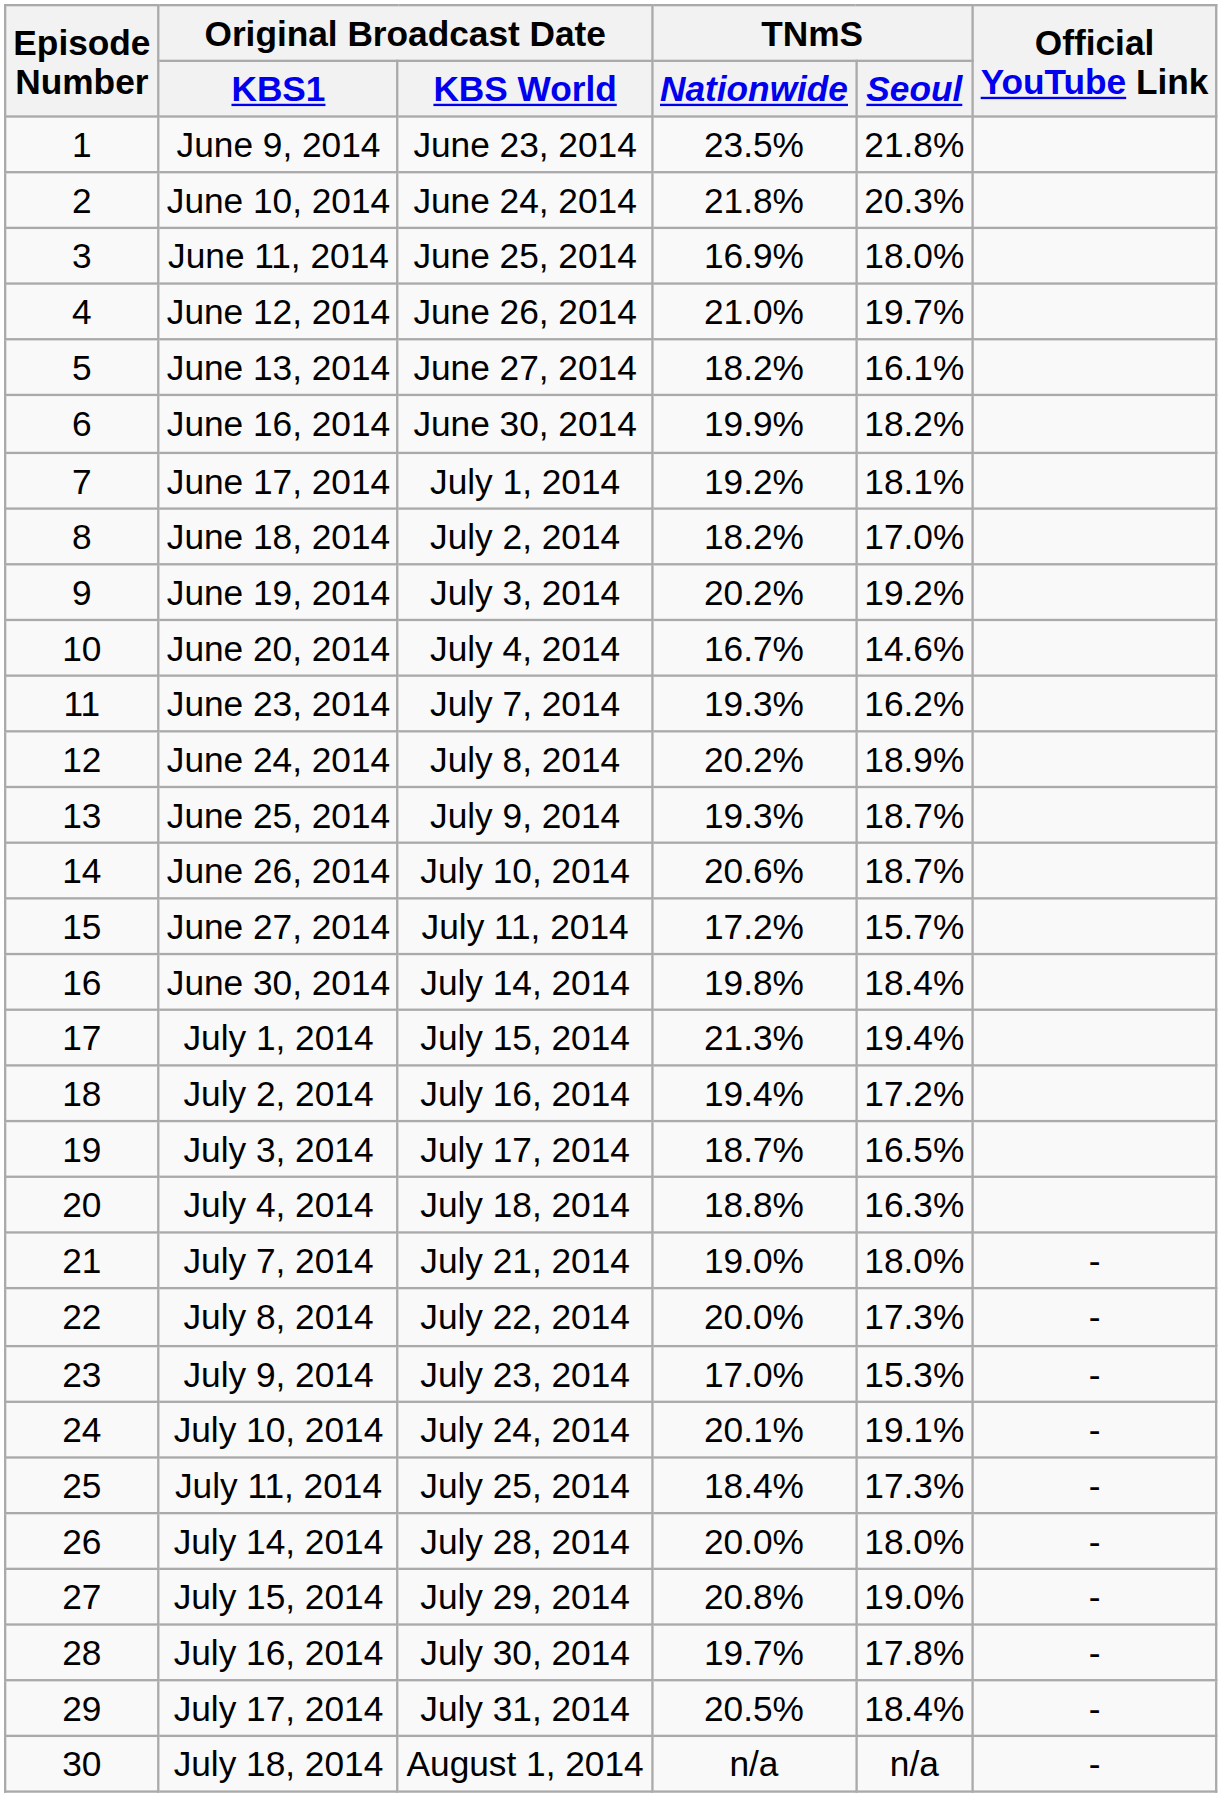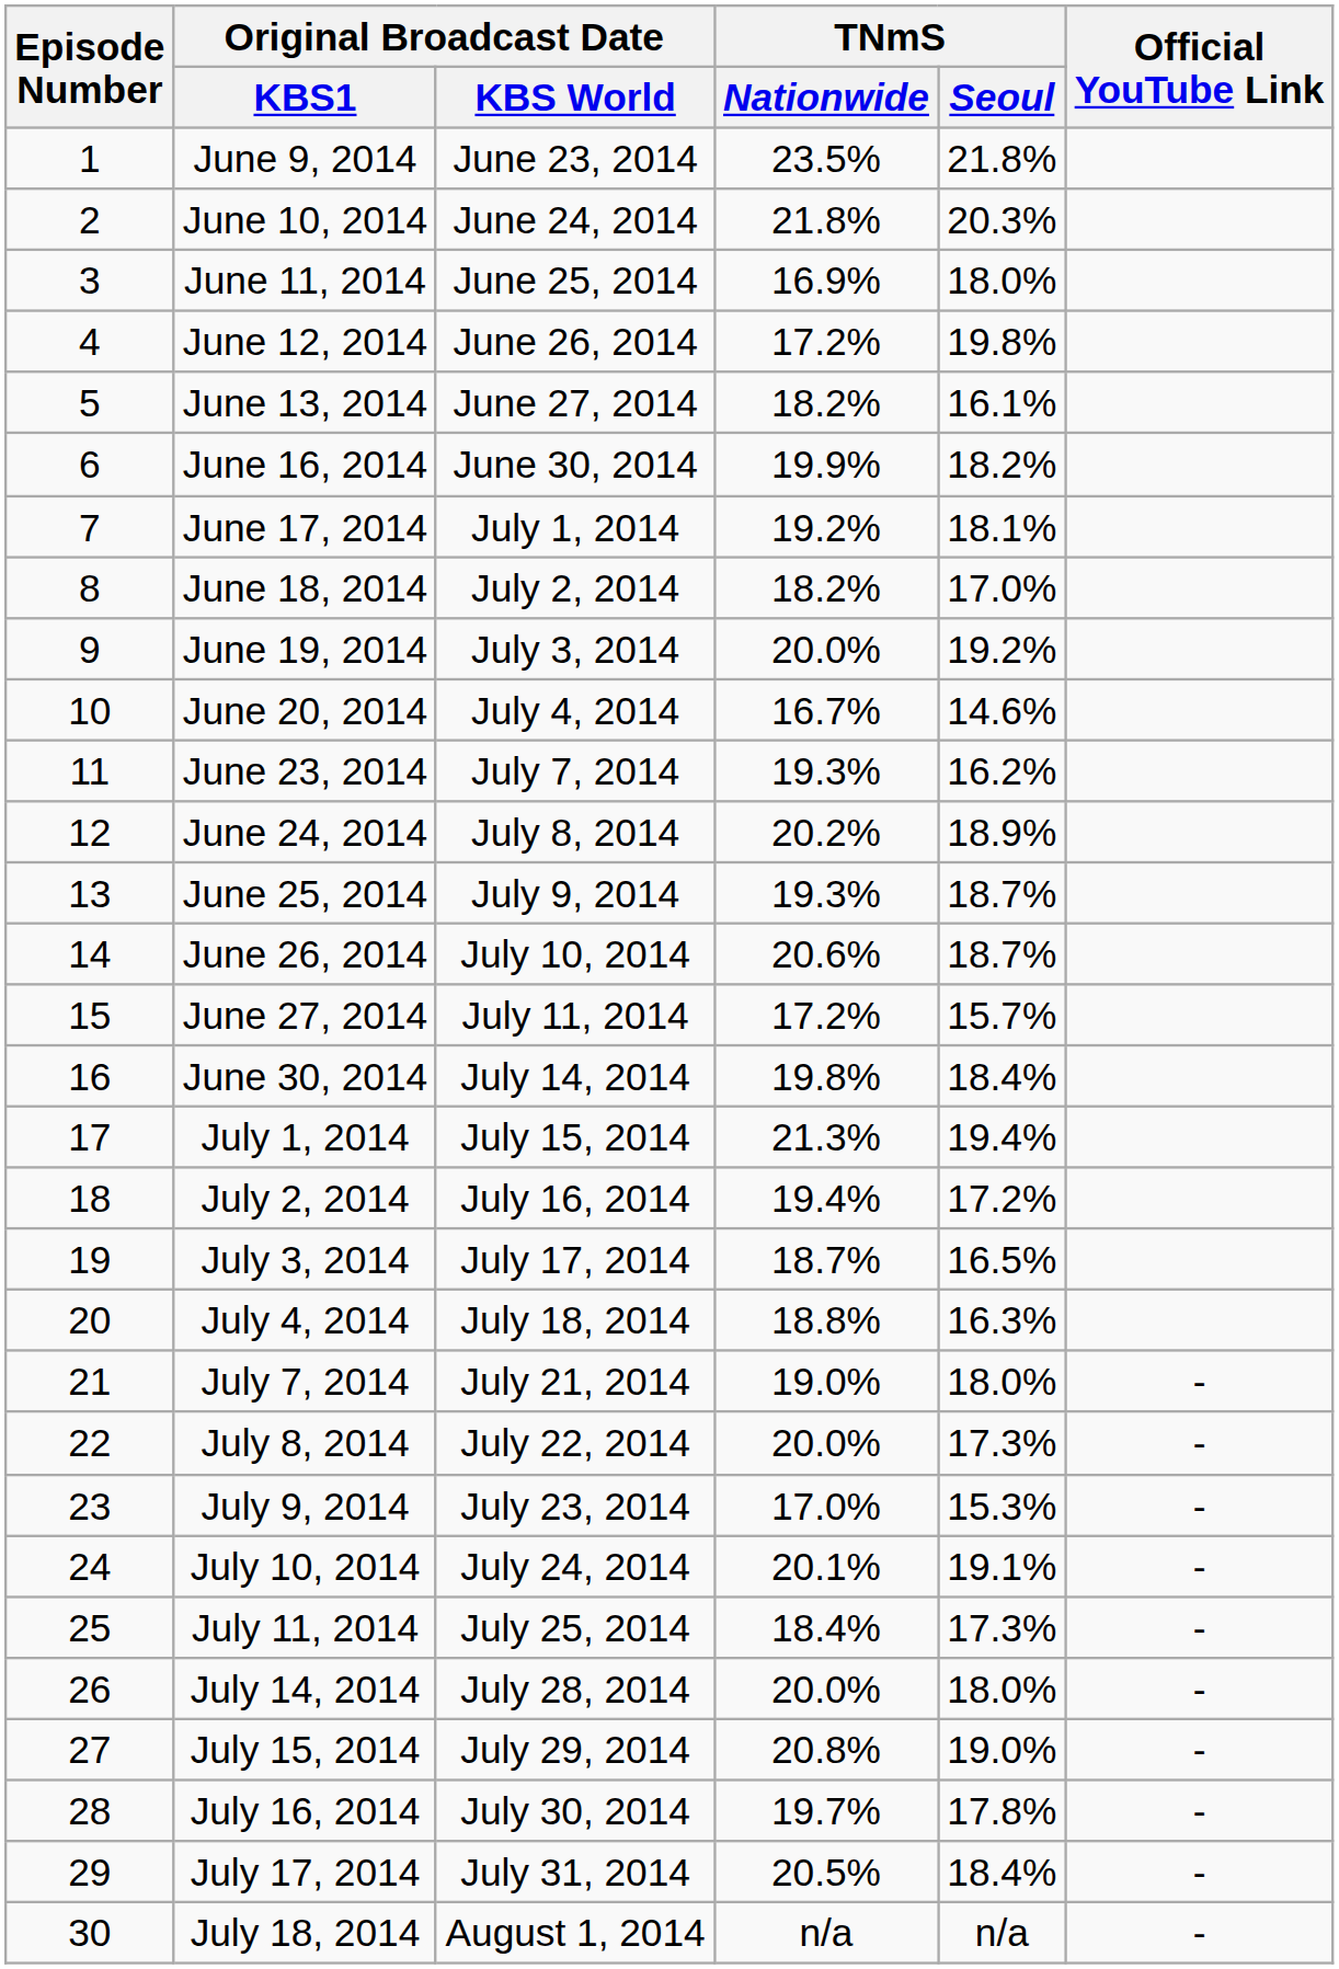June 12, 2014 | TNmS / Nationwide: 21.0% -> 17.2%
June 12, 2014 | TNmS / Seoul: 19.7% -> 19.8%
June 19, 2014 | TNmS / Nationwide: 20.2% -> 20.0%
